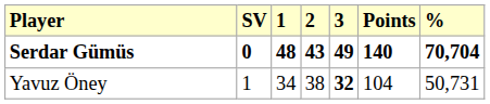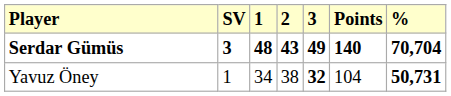Serdar Gümüs | SV: 0 -> 3
Yavuz Öney | %: normal -> bold
